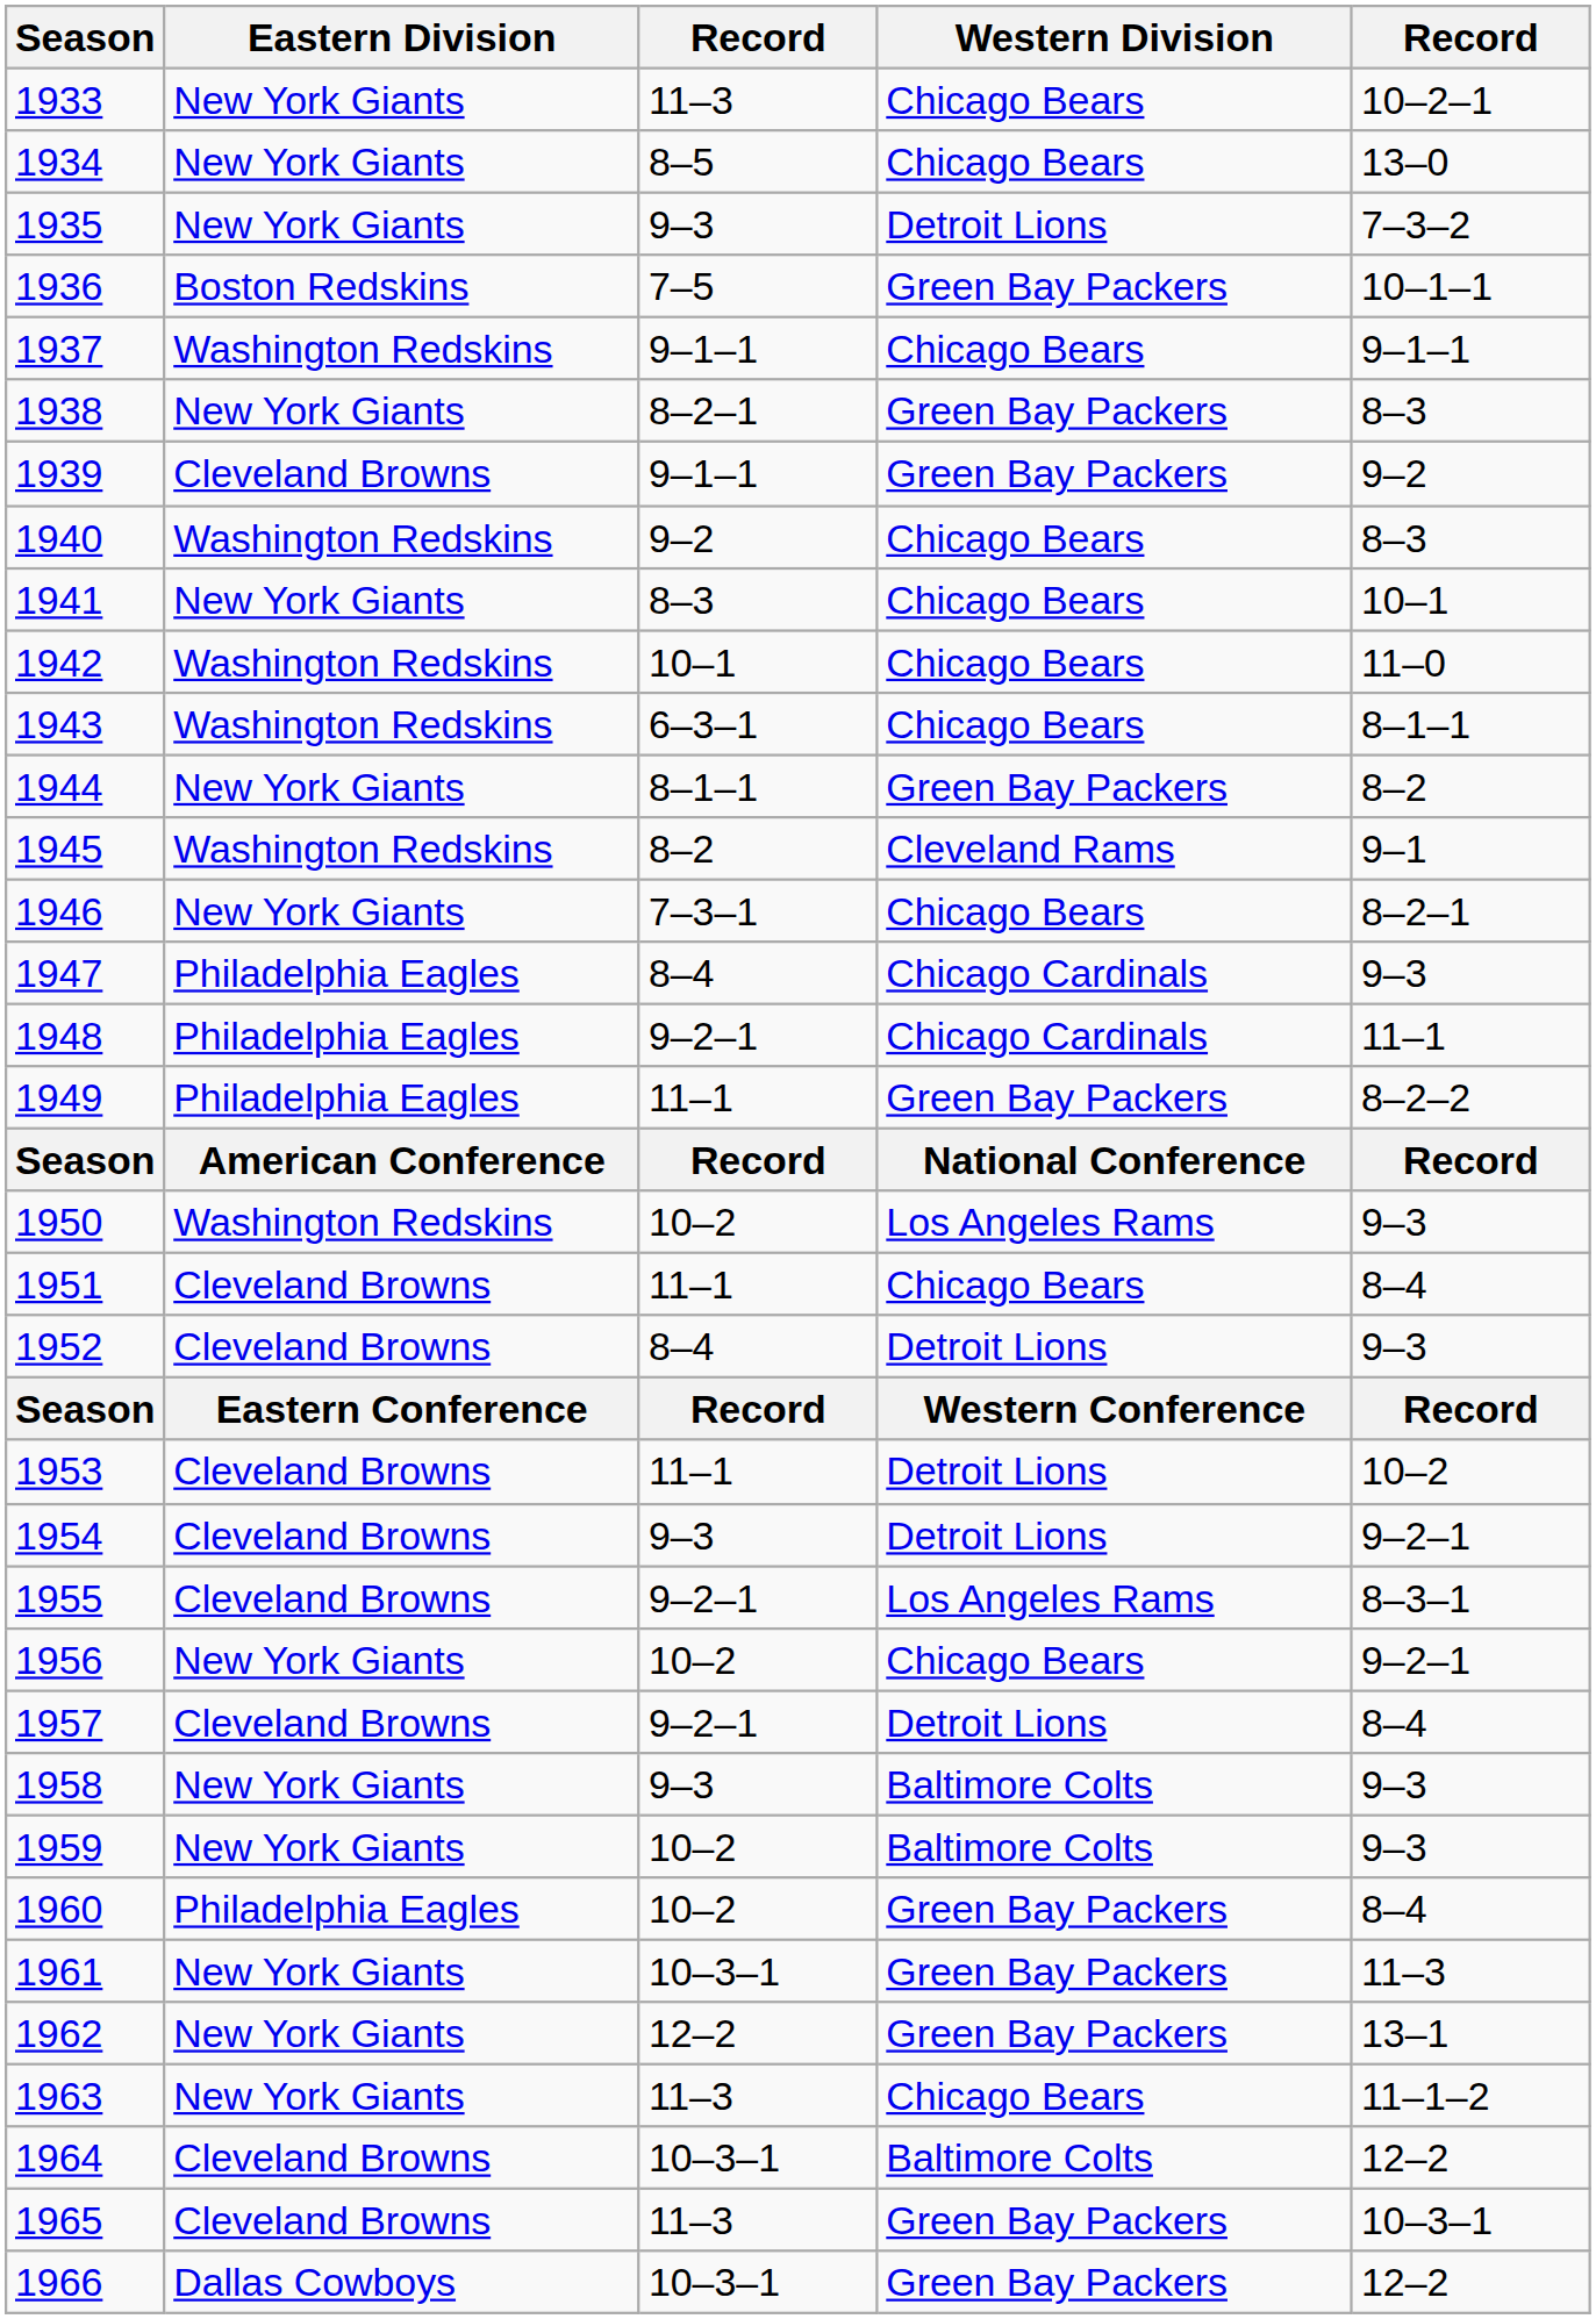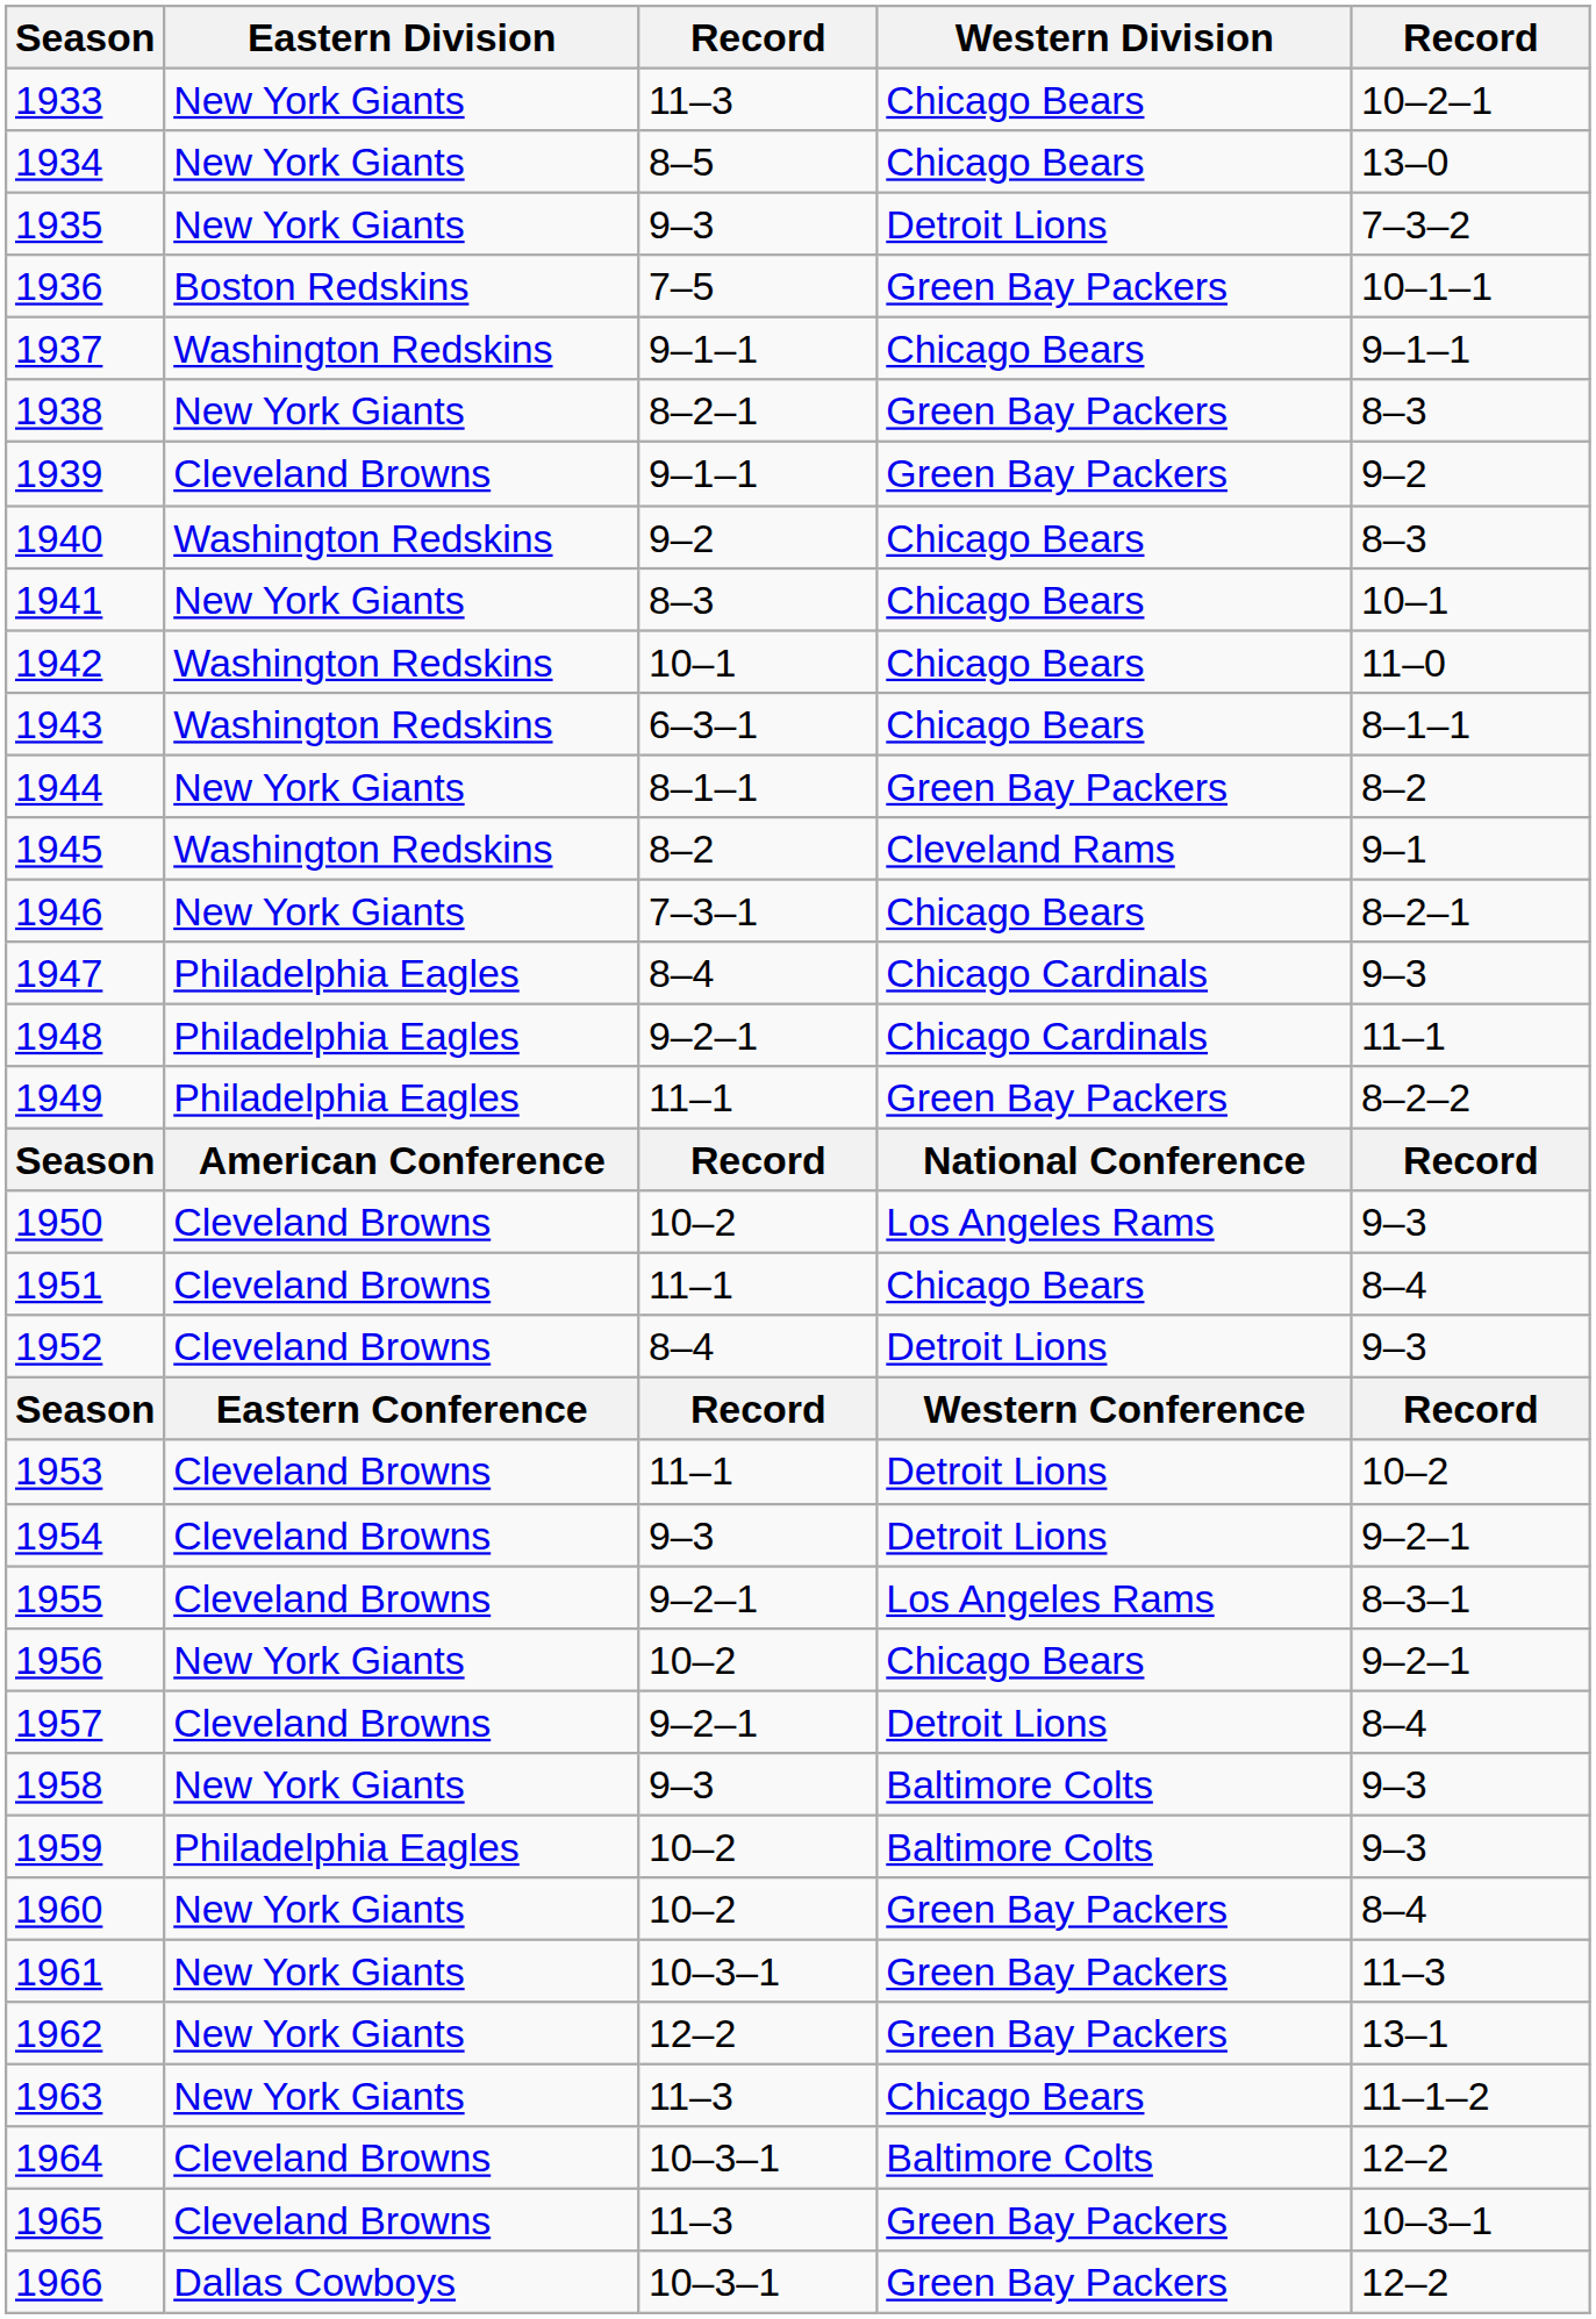1950 | Eastern Division: Washington Redskins -> Cleveland Browns
1959 | Eastern Division: New York Giants -> Philadelphia Eagles
1960 | Eastern Division: Philadelphia Eagles -> New York Giants
